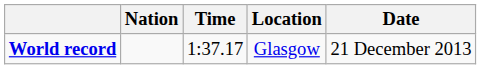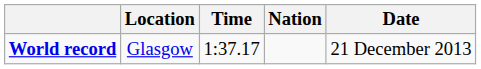columns swapped: Nation <-> Location
